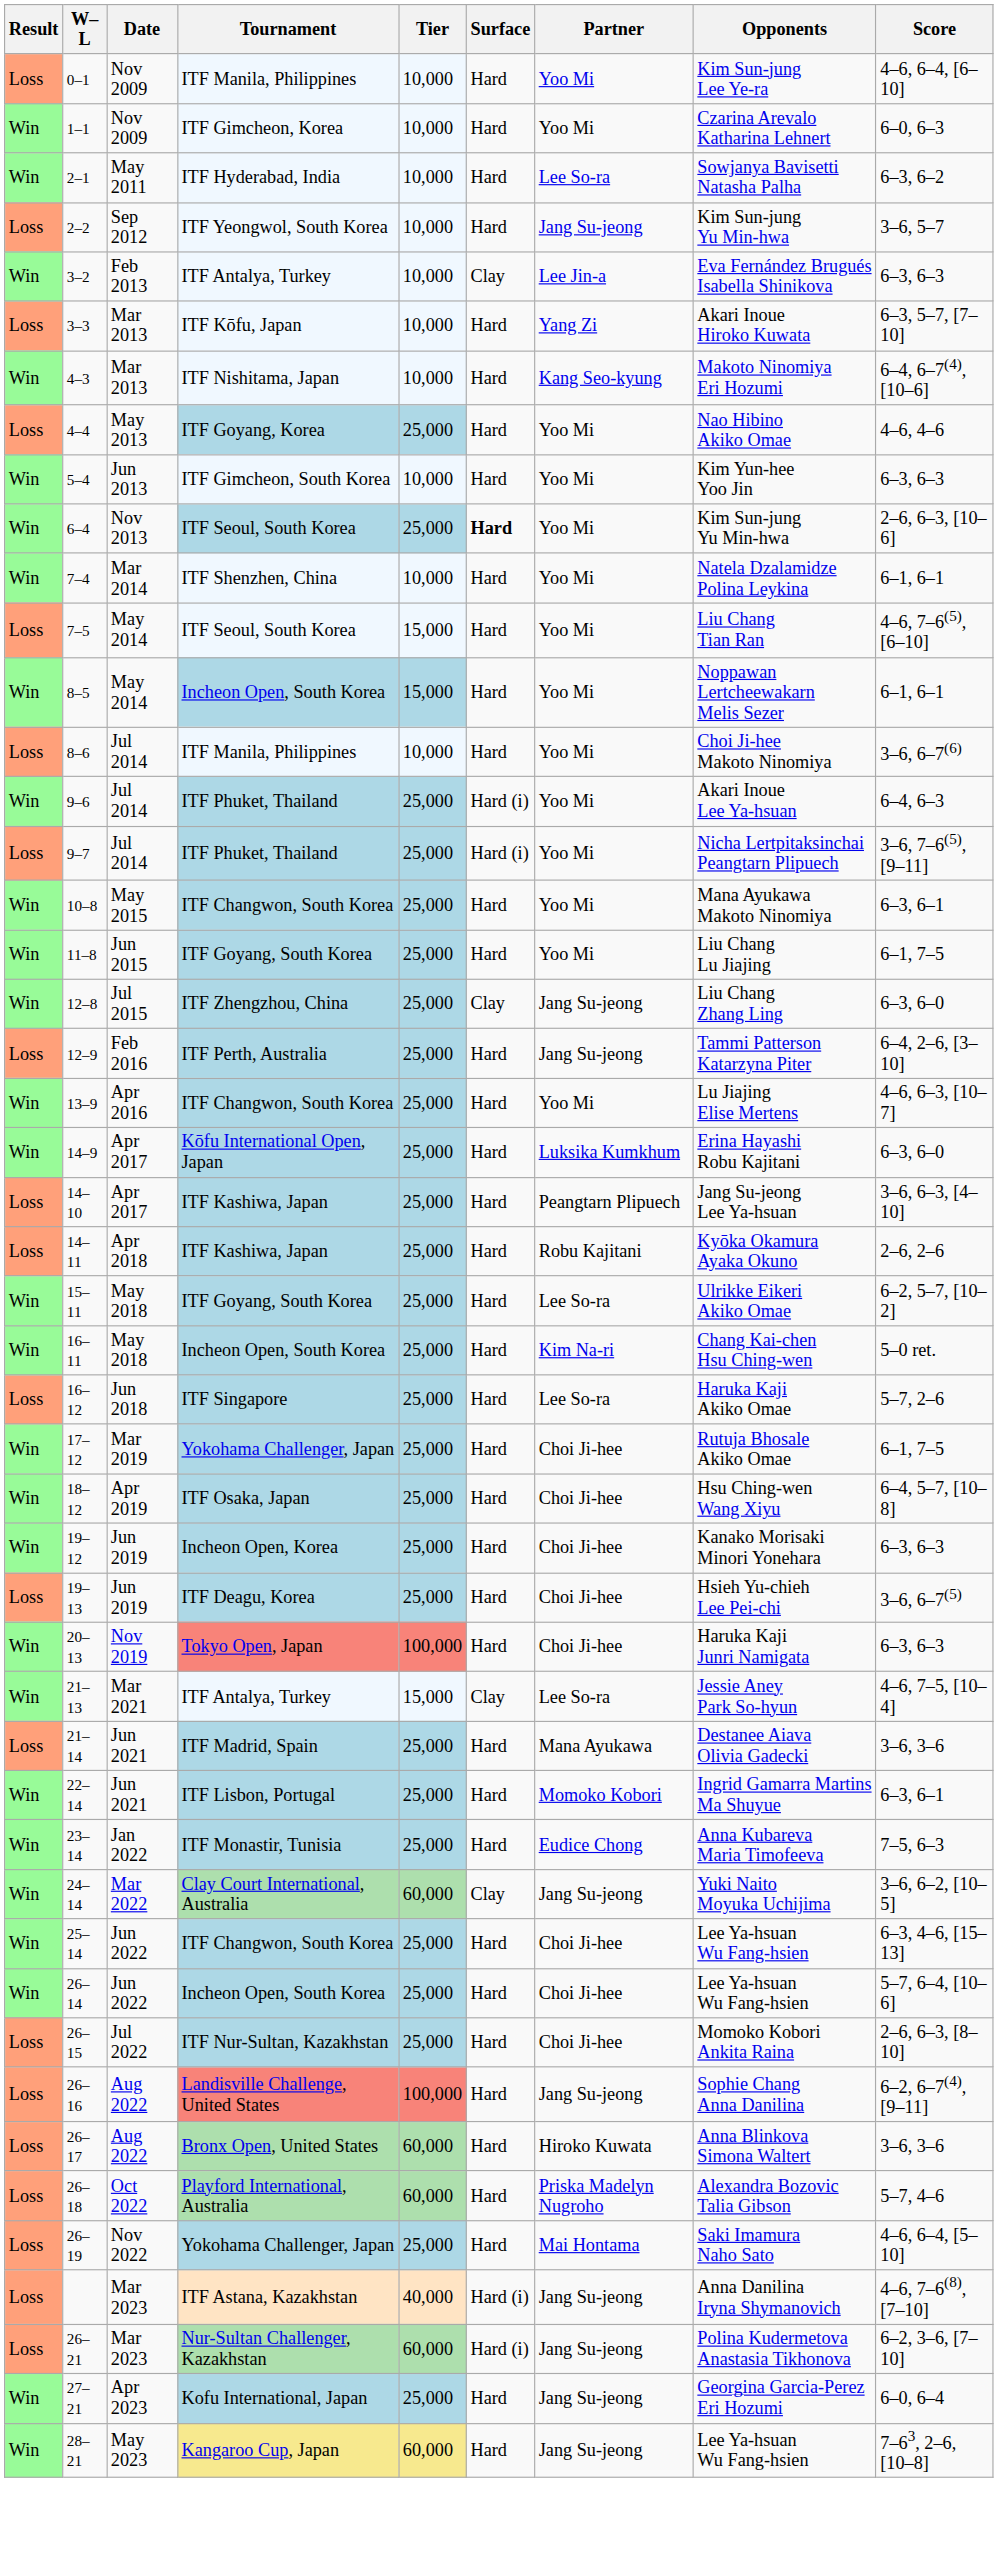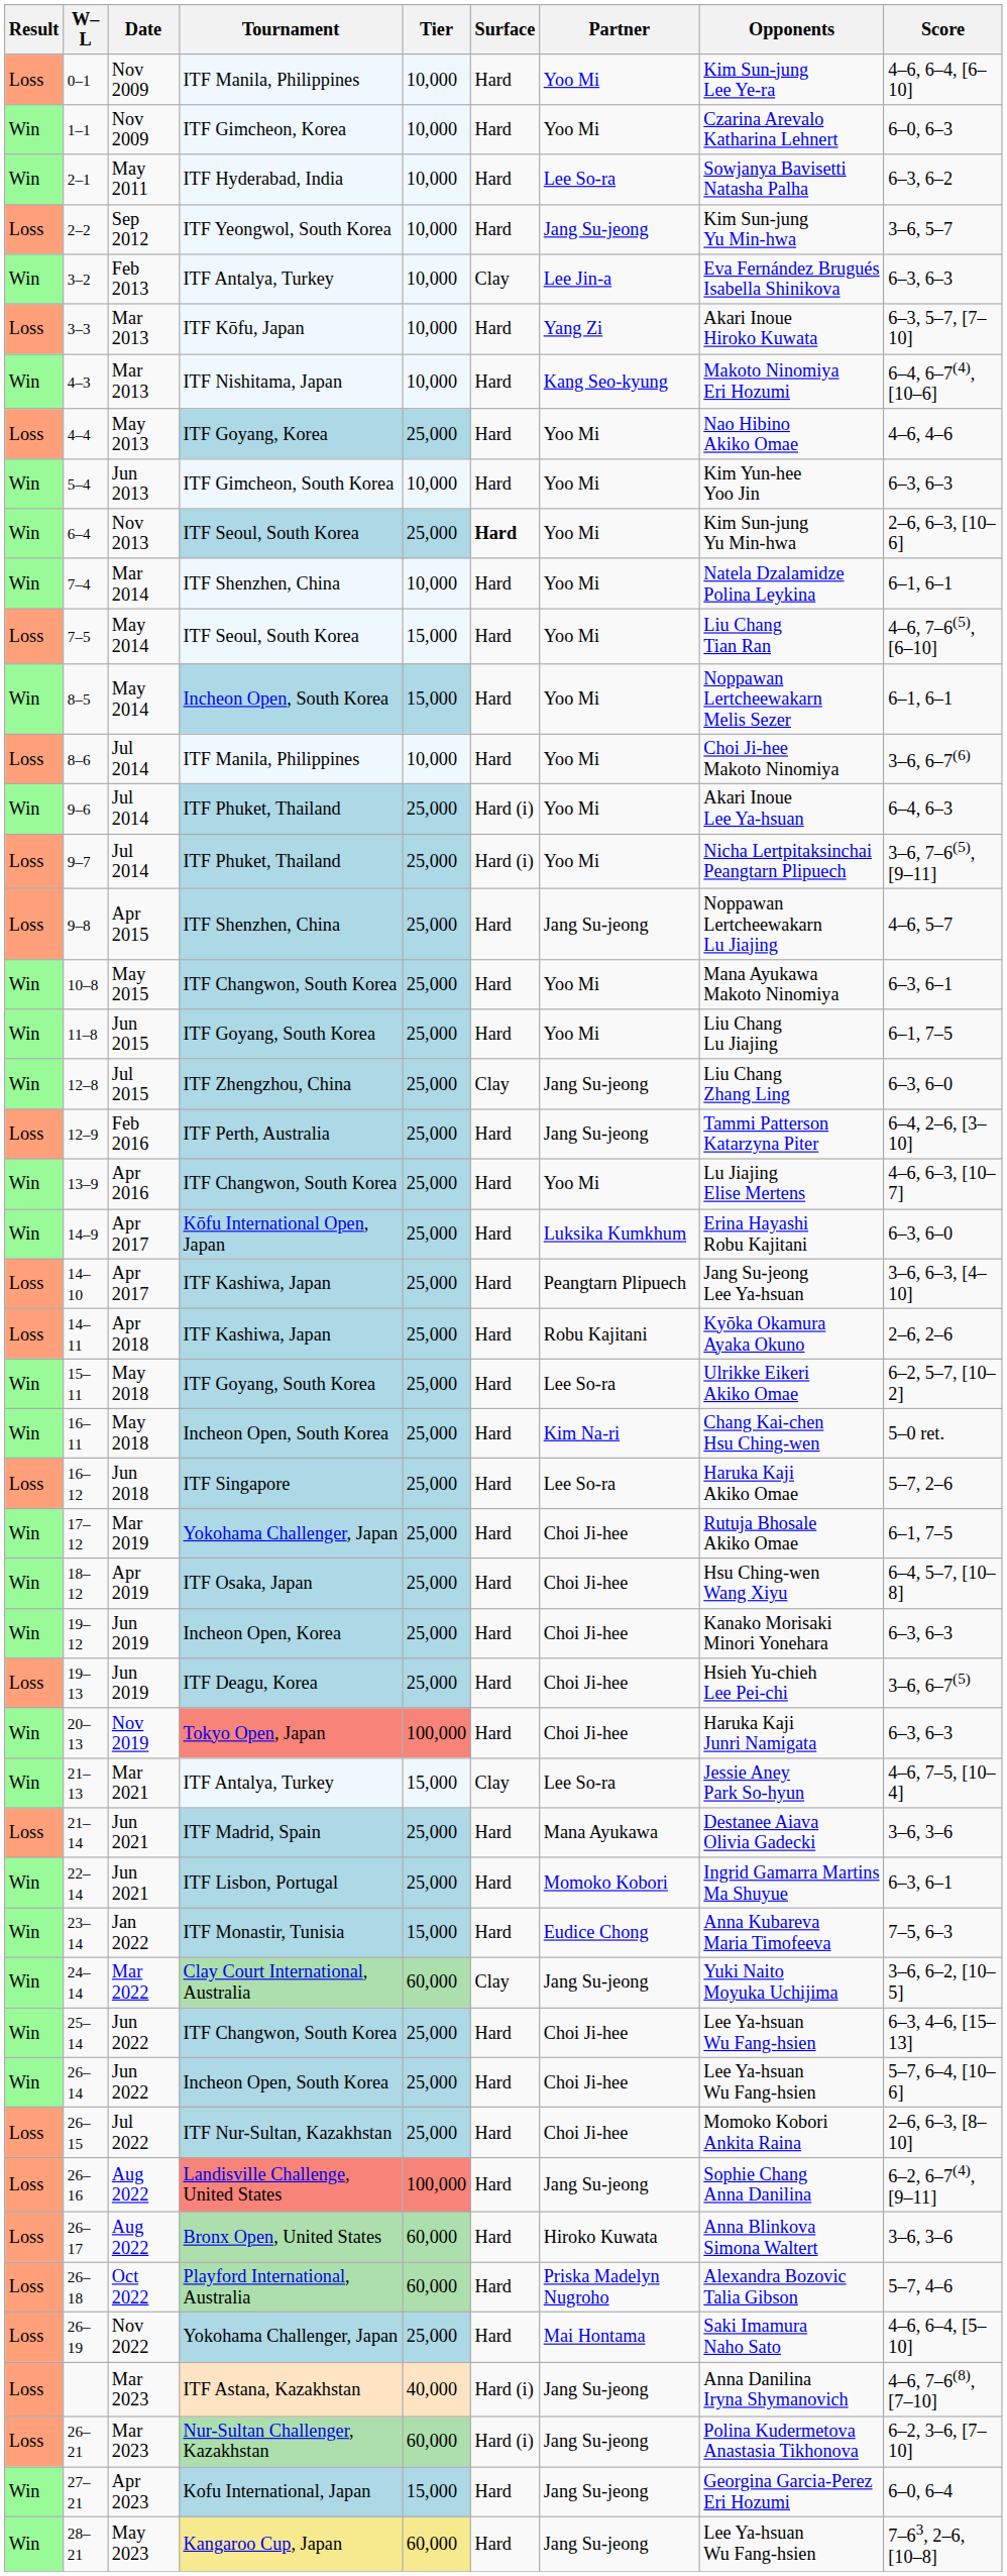+ row: Loss | 9–8 | Apr 2015 | ITF Shenzhen, China | 25,000 | Hard | Jang Su-jeong | Noppawan Lertcheewakarn Lu Jiajing | 4–6, 5–7
23–14 | Tier: 25,000 -> 15,000
27–21 | Tier: 25,000 -> 15,000
